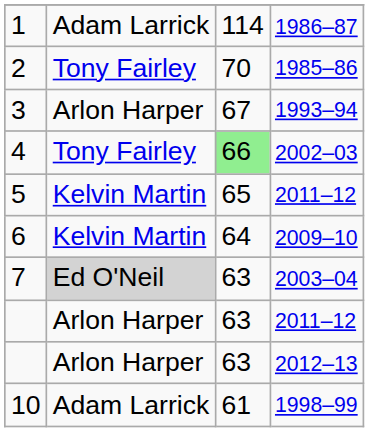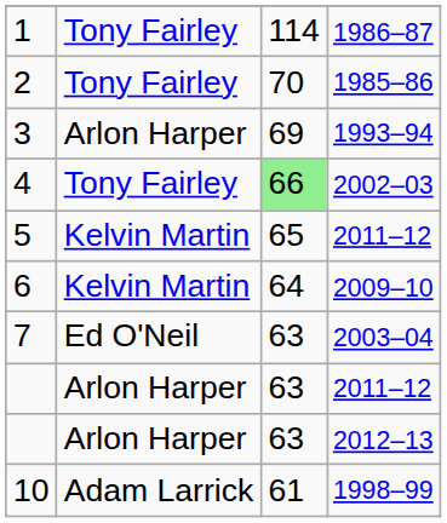1 | column 2: Adam Larrick -> Tony Fairley
3 | column 3: 67 -> 69
7 | column 2: lightgrey background -> no background
